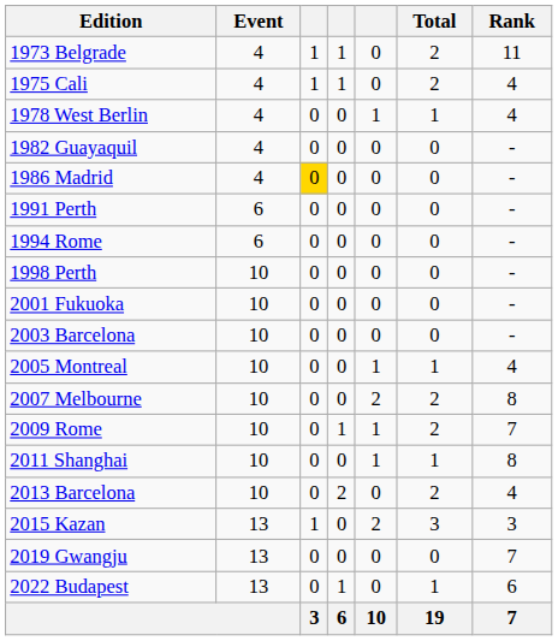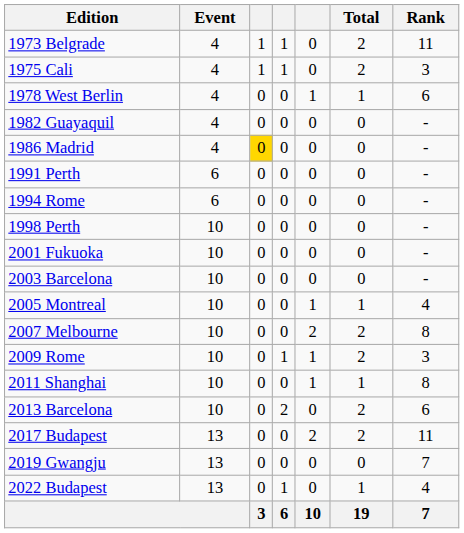1975 Cali | Rank: 4 -> 3
1978 West Berlin | Rank: 4 -> 6
2009 Rome | Rank: 7 -> 3
2013 Barcelona | Rank: 4 -> 6
- row: 2015 Kazan | 13 | 1 | 0 | 2 | 3 | 3
+ row: 2017 Budapest | 13 | 0 | 0 | 2 | 2 | 11
2022 Budapest | Rank: 6 -> 4
